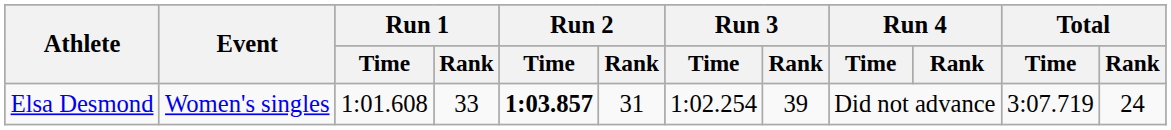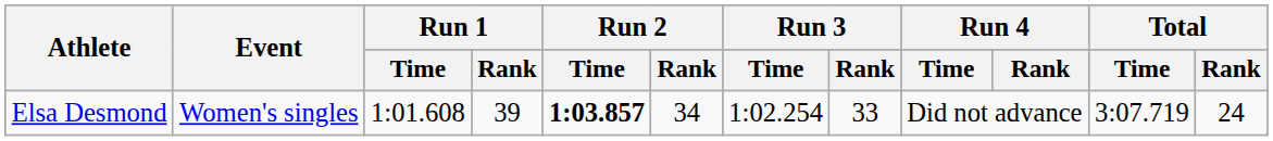Elsa Desmond | Run 1 / Rank: 33 -> 39
Elsa Desmond | Run 2 / Rank: 31 -> 34
Elsa Desmond | Run 3 / Rank: 39 -> 33
